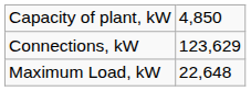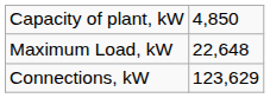rows swapped: Connections, kW <-> Maximum Load, kW
